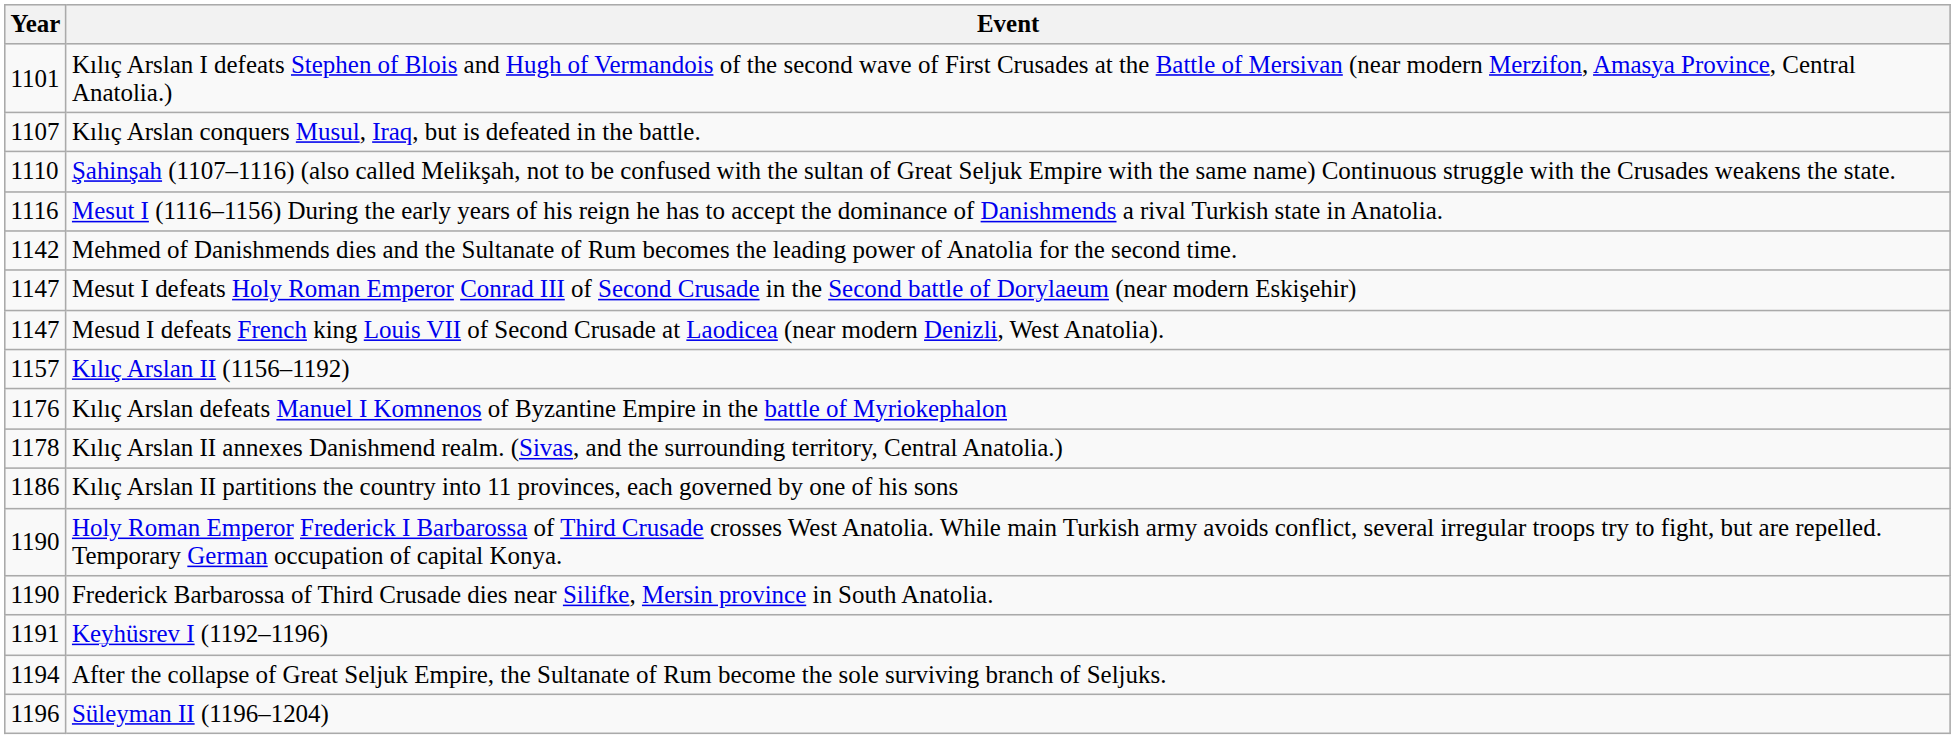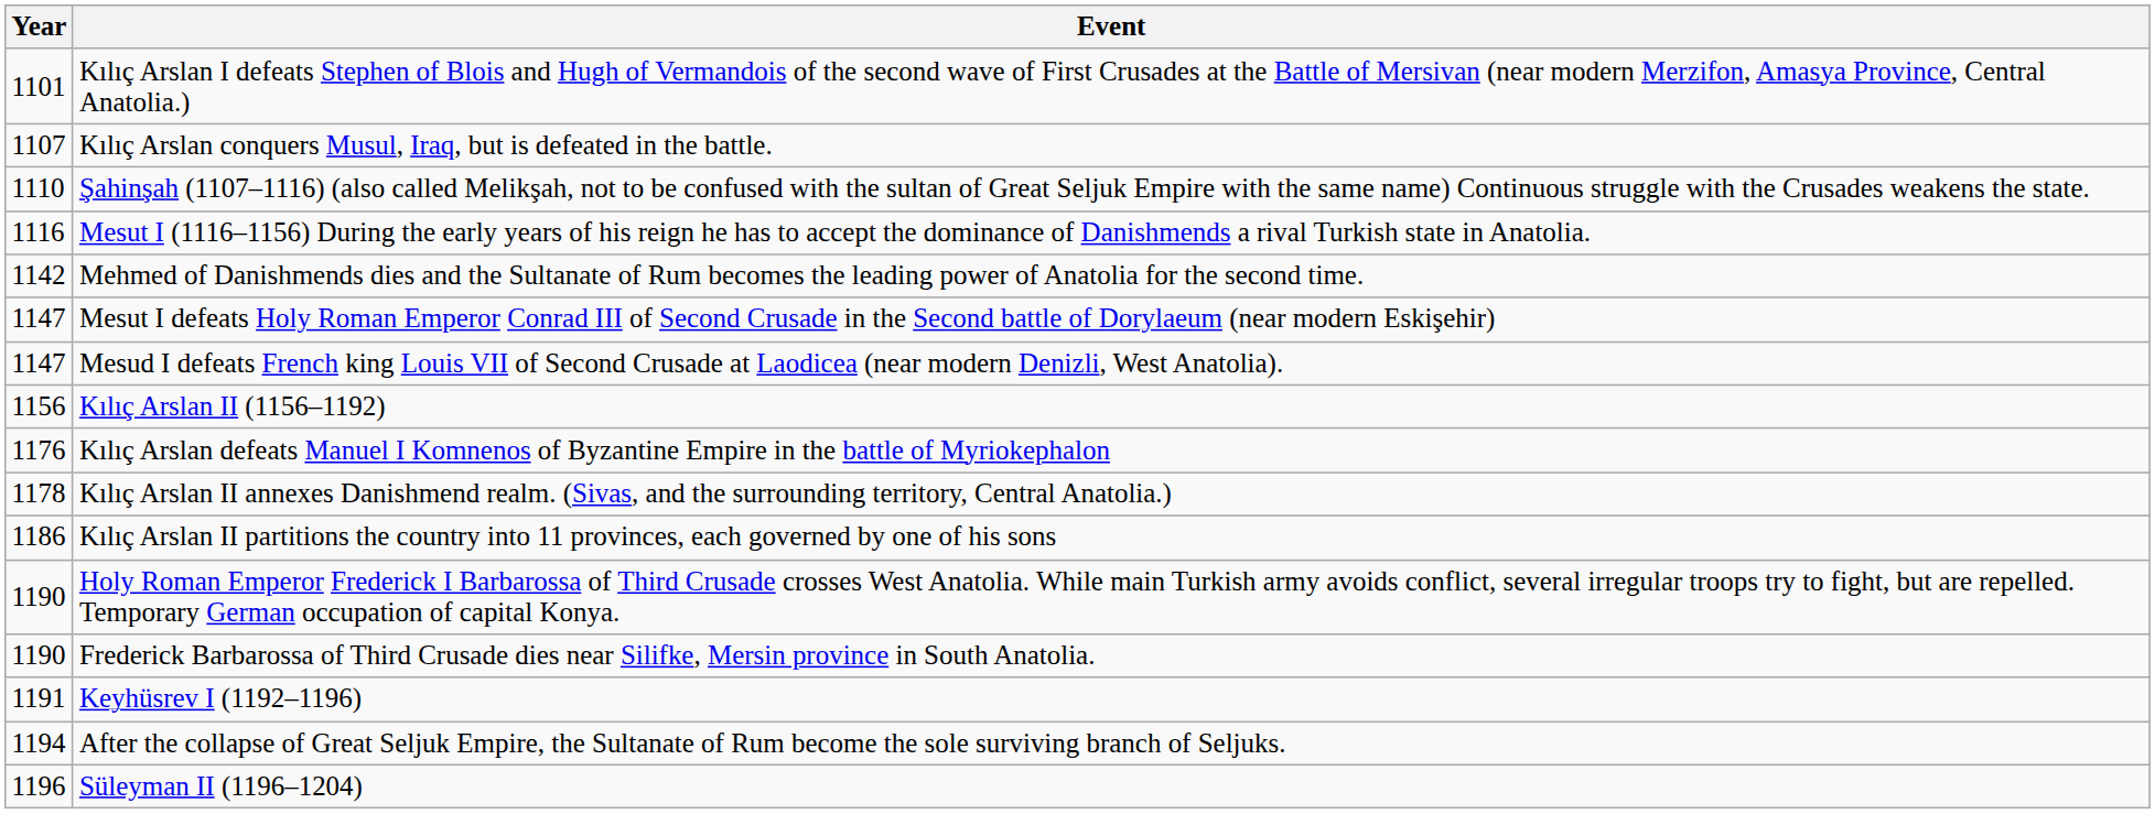Kılıç Arslan II (1156–1192) | Year: 1157 -> 1156
